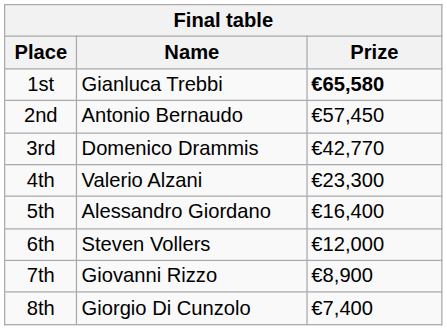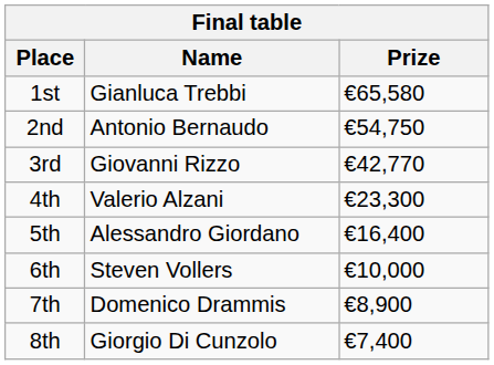1st | Prize: bold -> normal
2nd | Prize: €57,450 -> €54,750
3rd | Name: Domenico Drammis -> Giovanni Rizzo
6th | Prize: €12,000 -> €10,000
7th | Name: Giovanni Rizzo -> Domenico Drammis
